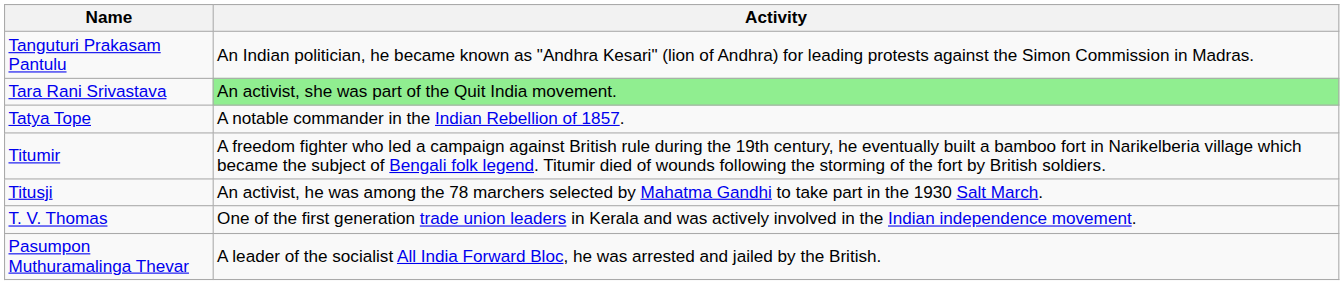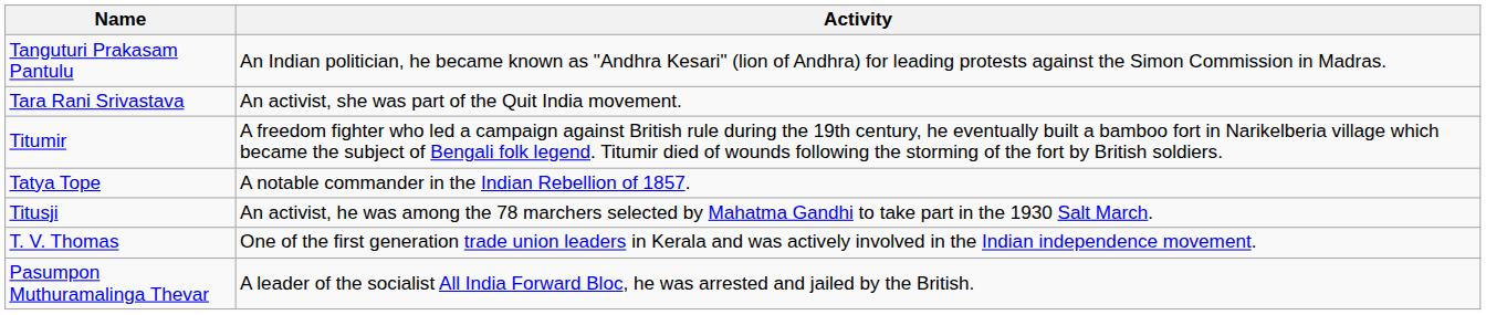Tara Rani Srivastava | Activity: lightgreen background -> no background
rows swapped: Tatya Tope <-> Titumir
